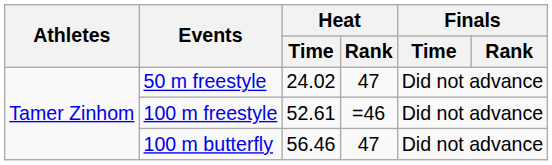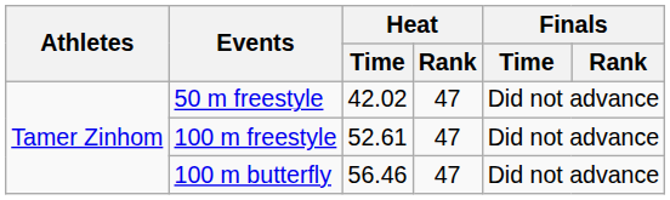50 m freestyle | Heat / Time: 24.02 -> 42.02
100 m freestyle | Heat / Rank: =46 -> 47
